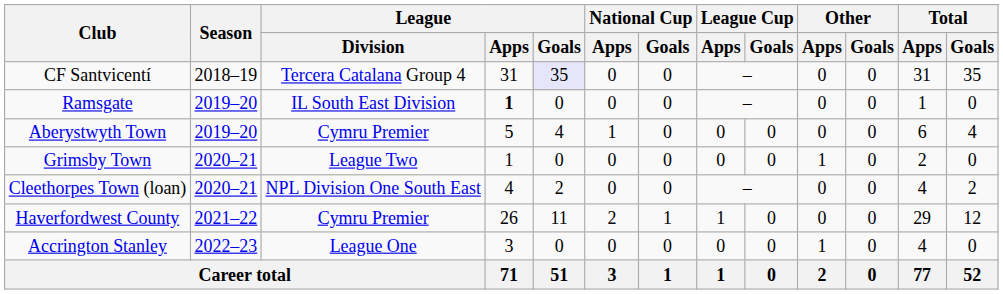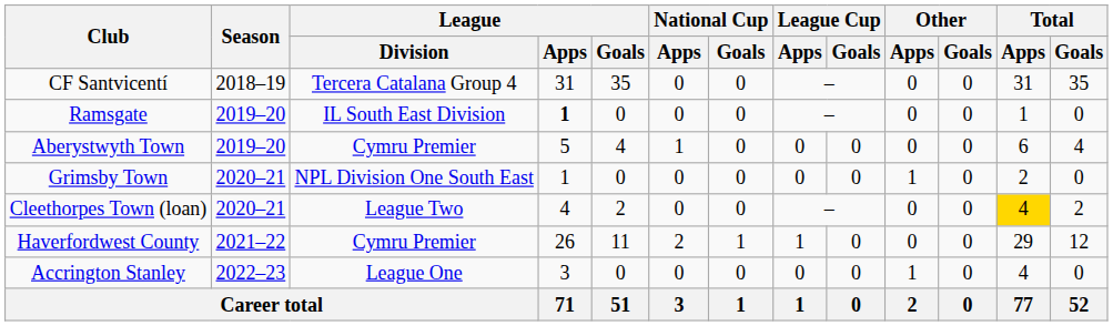CF Santvicentí | League / Goals: lavender background -> no background
Grimsby Town | League / Division: League Two -> NPL Division One South East
Cleethorpes Town (loan) | League / Division: NPL Division One South East -> League Two
Cleethorpes Town (loan) | Total / Apps: no background -> gold background
